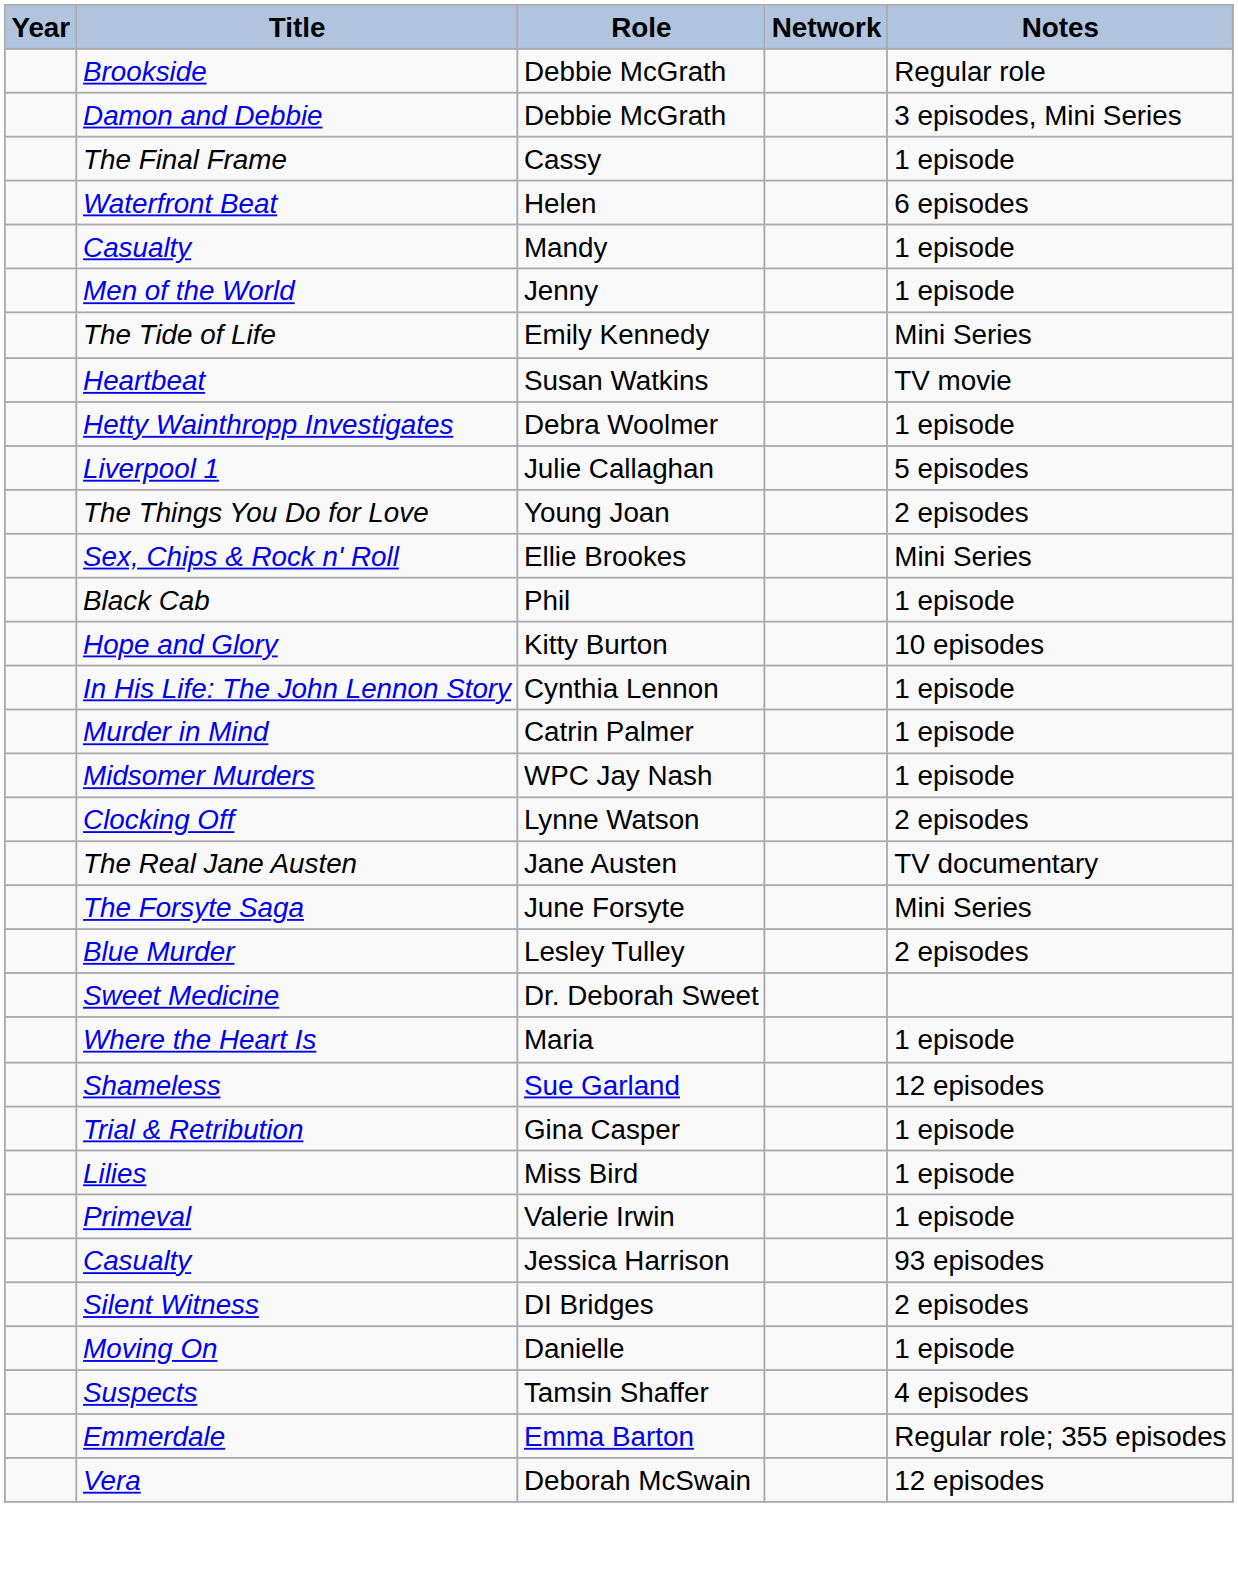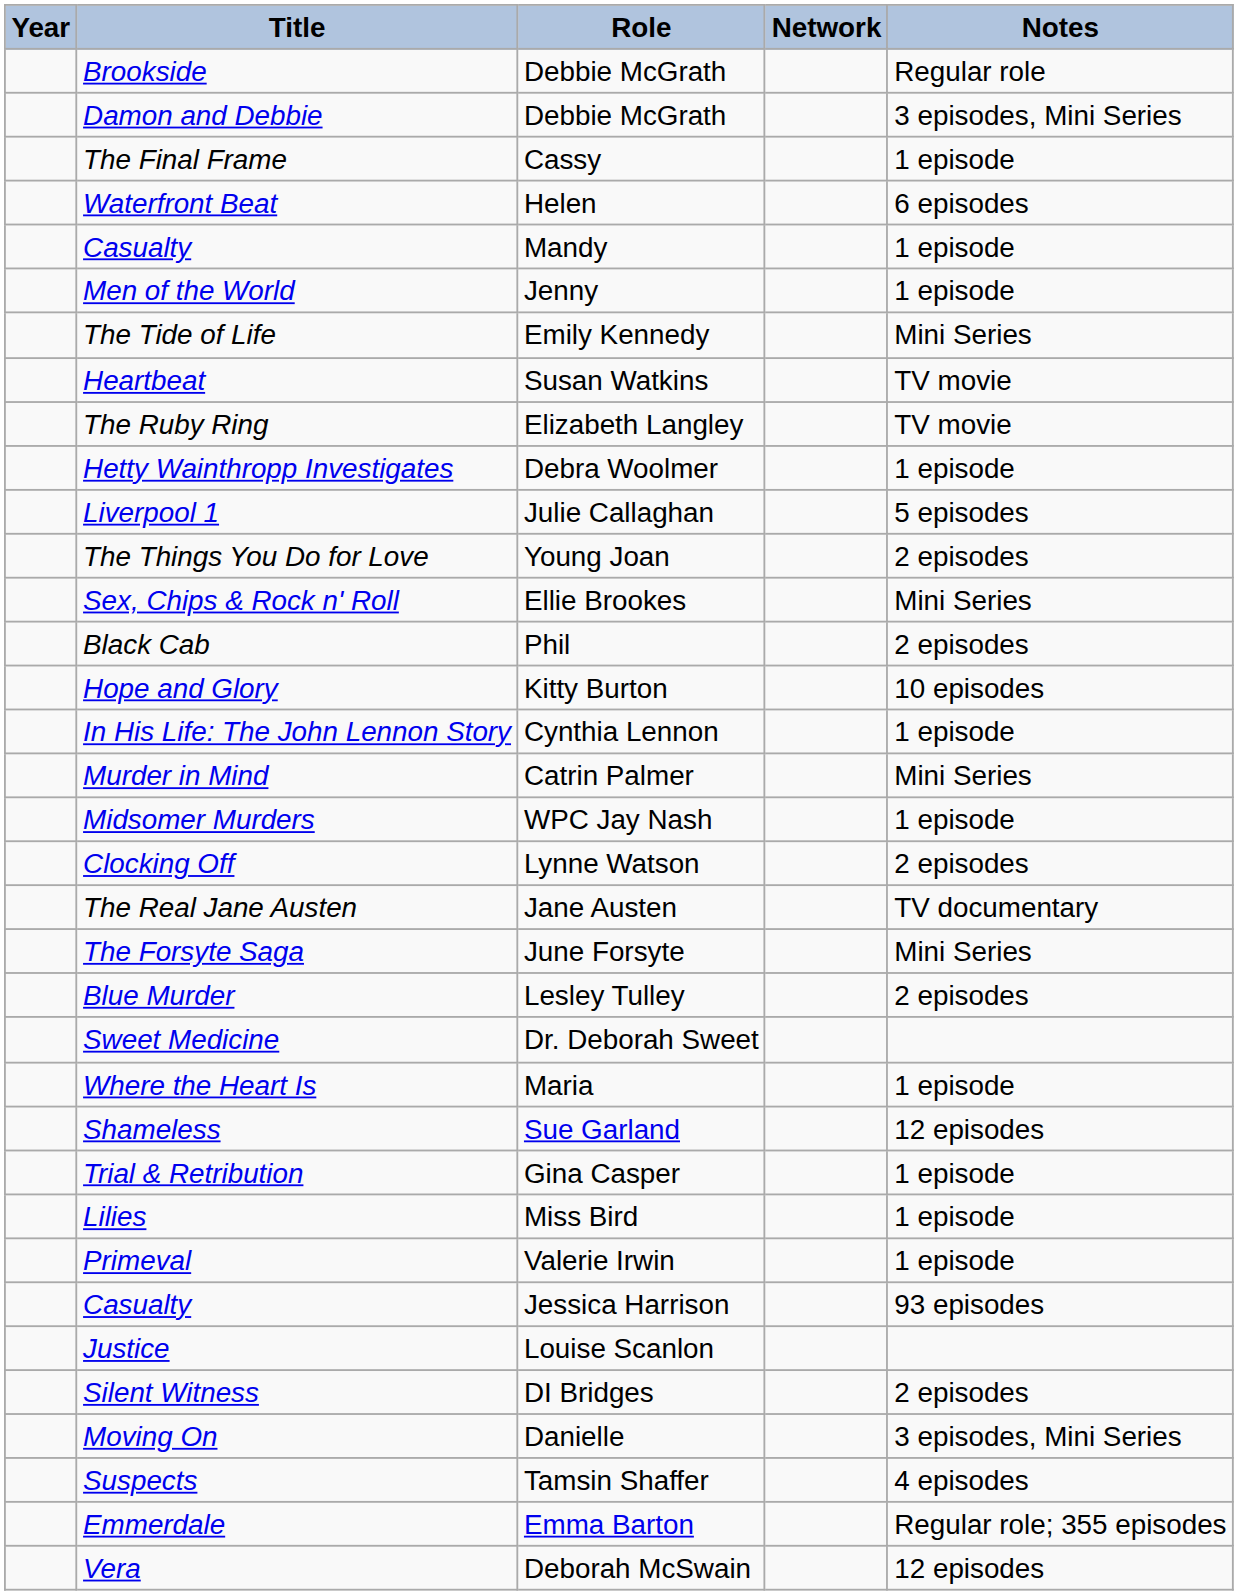+ row: The Ruby Ring | Elizabeth Langley | TV movie
Black Cab | Notes: 1 episode -> 2 episodes
Murder in Mind | Notes: 1 episode -> Mini Series
+ row: Justice | Louise Scanlon
Moving On | Notes: 1 episode -> 3 episodes, Mini Series
